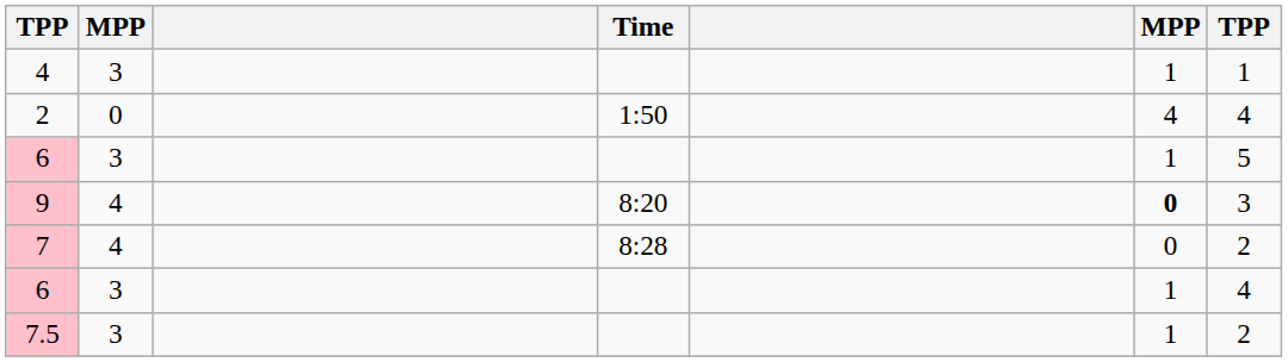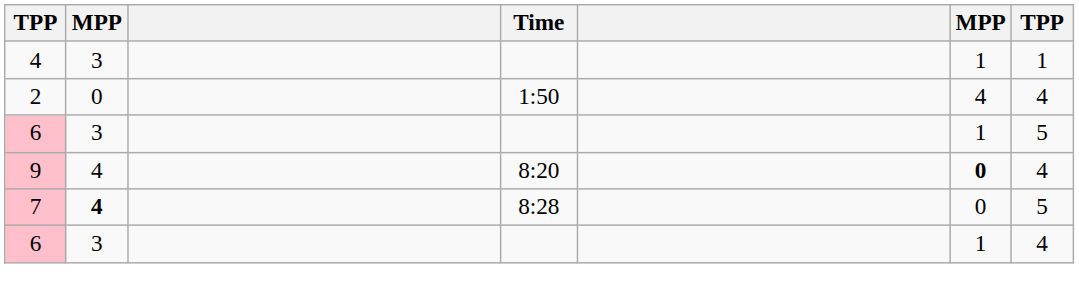9 | column 7: 3 -> 4
7 | column 2: normal -> bold
7 | column 7: 2 -> 5
- row: 7.5 | 3 | 1 | 2
